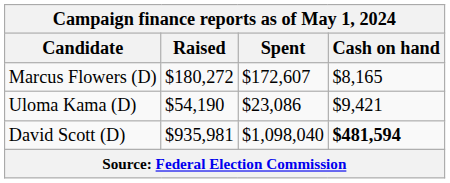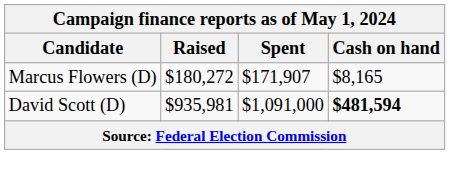Marcus Flowers (D) | Spent: $172,607 -> $171,907
- row: Uloma Kama (D) | $54,190 | $23,086 | $9,421
David Scott (D) | Spent: $1,098,040 -> $1,091,000
